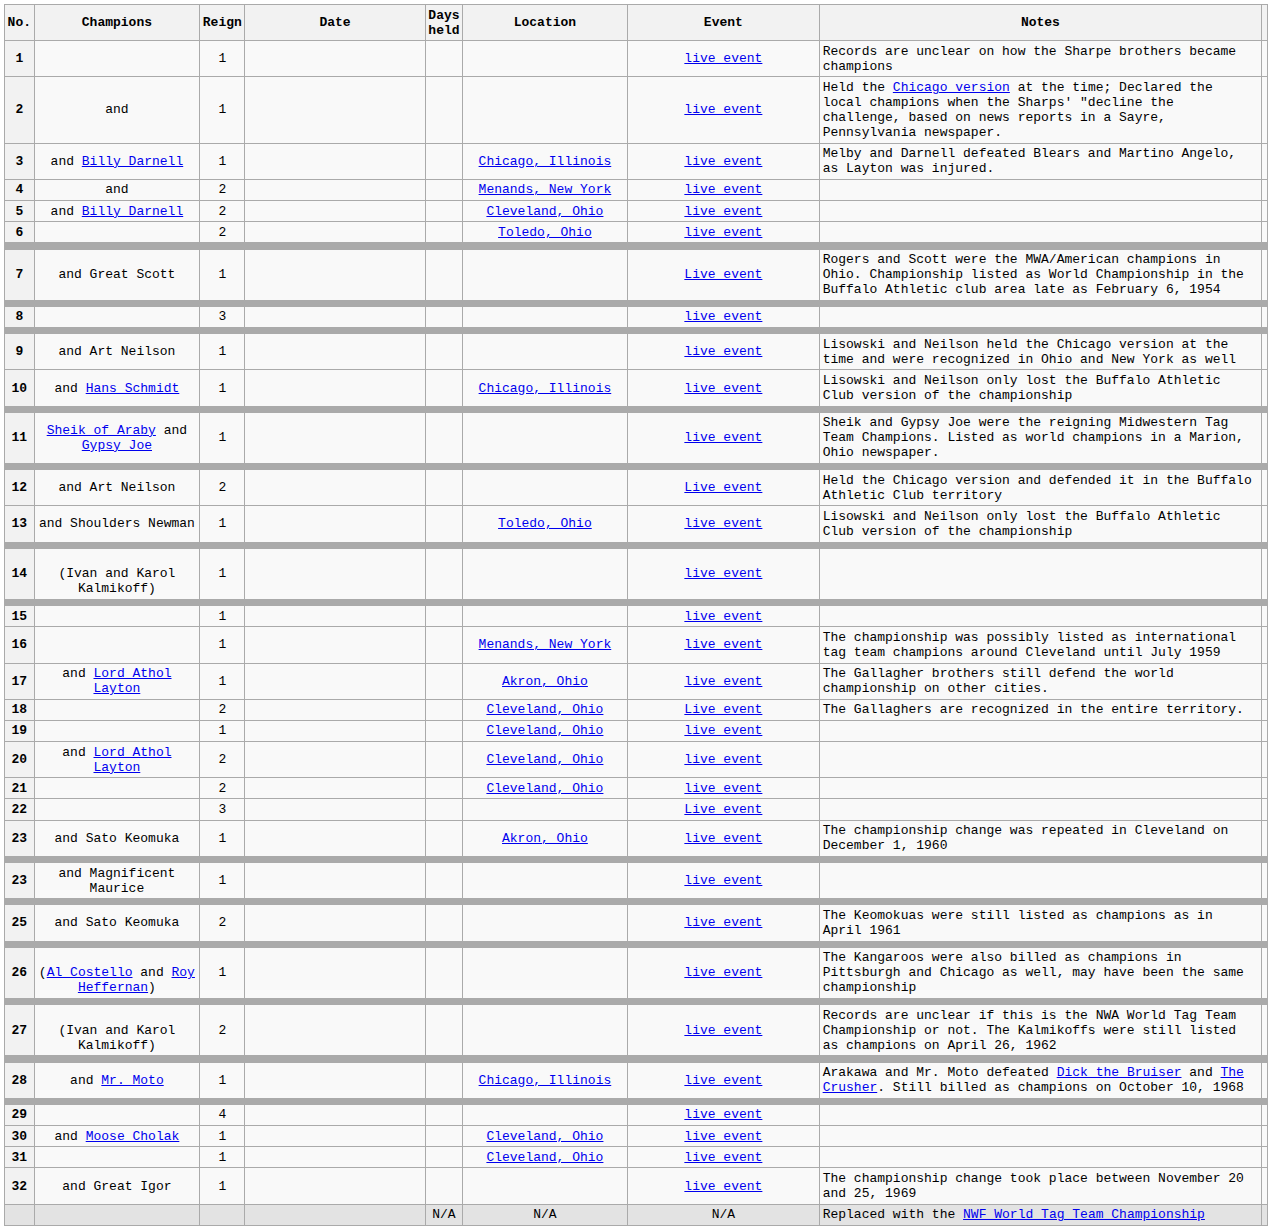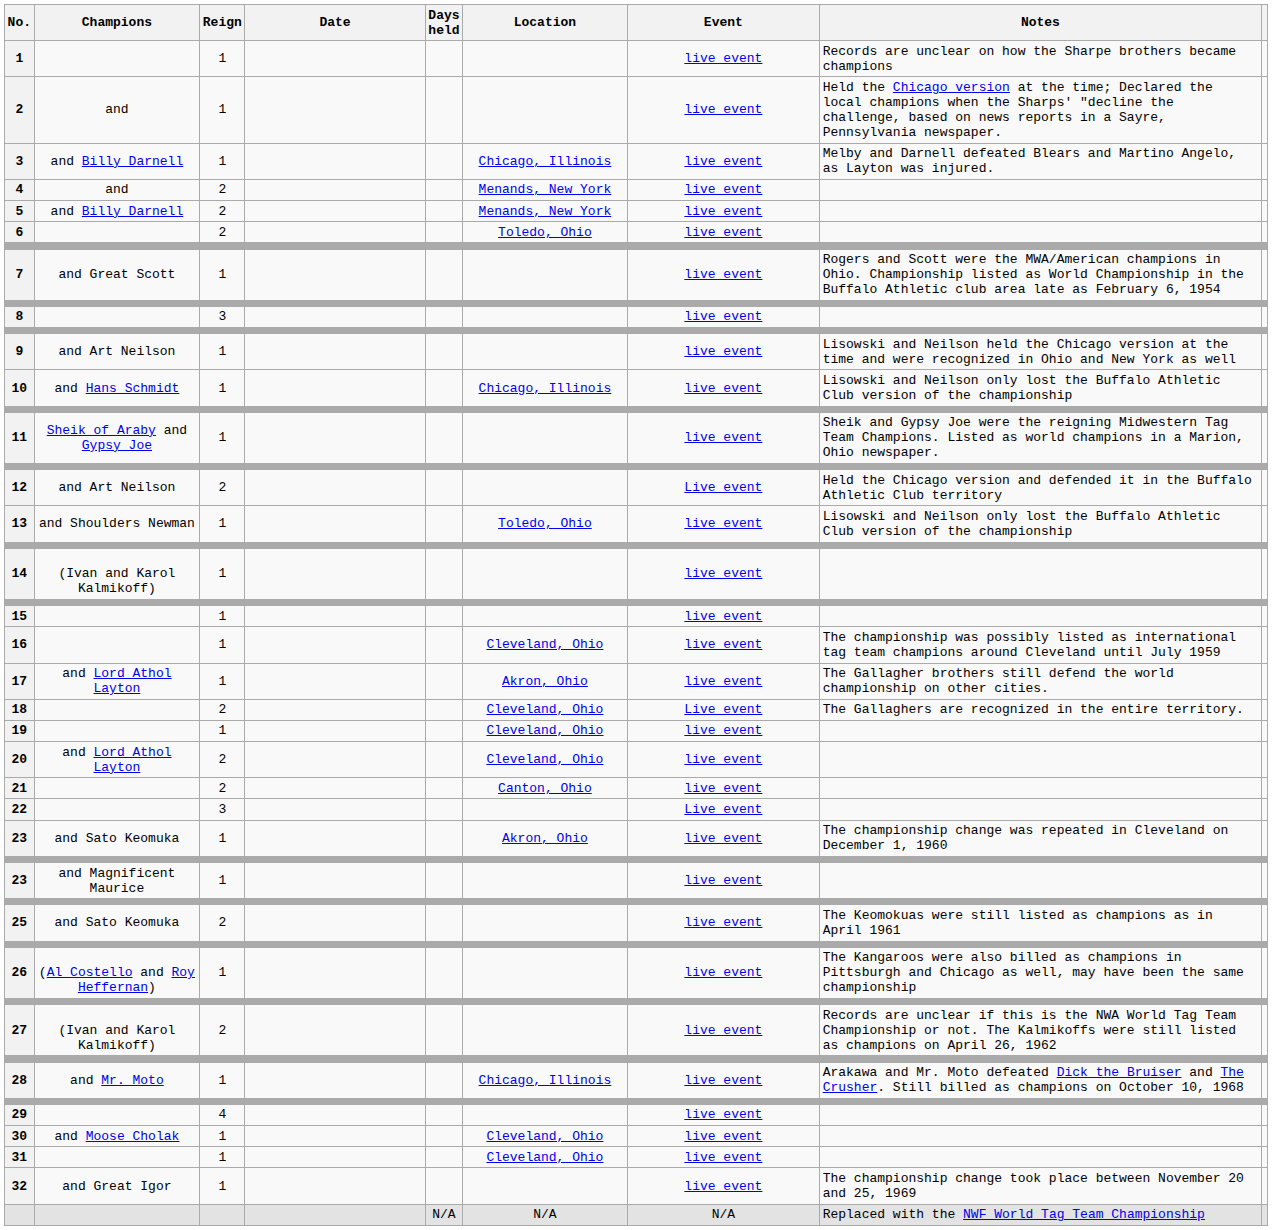5 | Location: Cleveland, Ohio -> Menands, New York
7 | Event: Live event -> live event
16 | Location: Menands, New York -> Cleveland, Ohio
21 | Location: Cleveland, Ohio -> Canton, Ohio
